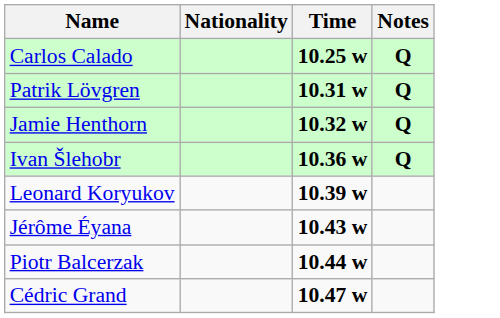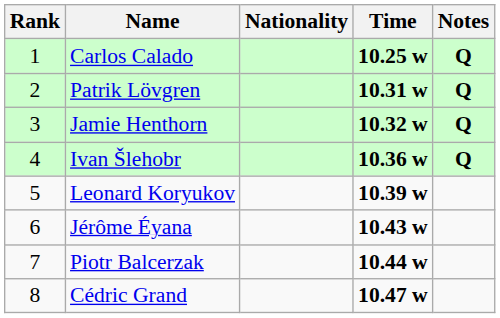+ column: Rank | 1 | 2 | 3 | 4 | 5 | 6 | 7 | 8
